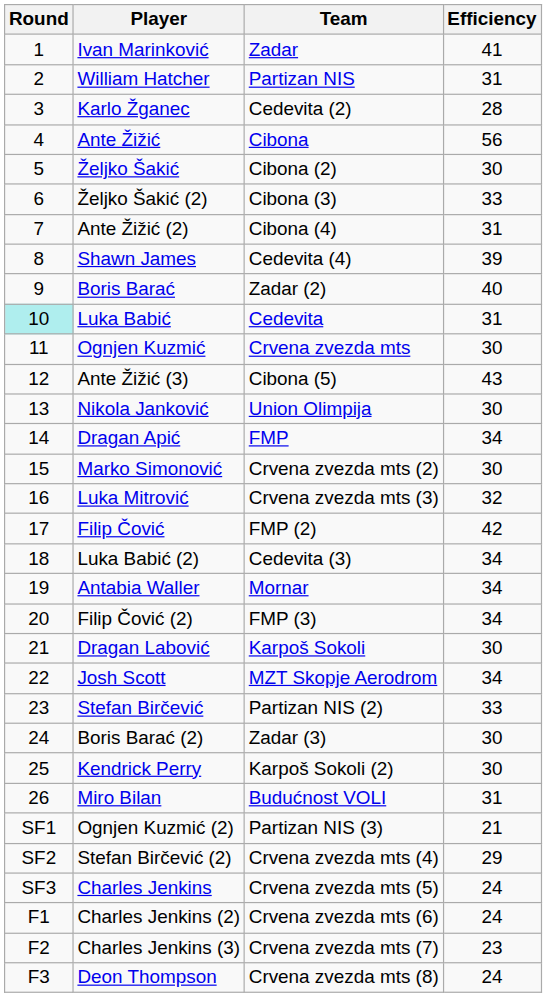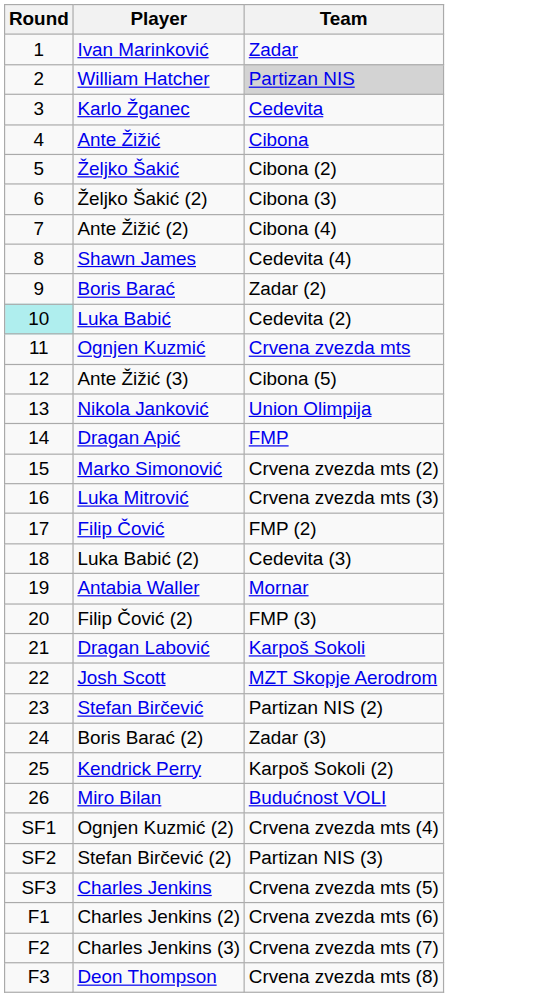- column: Efficiency | 41 | 31 | 28 | 56 | 30 | 33 | 31 | 39 | 40 | 31 | 30 | 43 | 30 | 34 | 30 | 32 | 42 | 34 | 34 | 34 | 30 | 34 | 33 | 30 | 30 | 31 | 21 | 29 | 24 | 24 | 23 | 24
William Hatcher | Team: no background -> lightgrey background
Karlo Žganec | Team: Cedevita (2) -> Cedevita
Luka Babić | Team: Cedevita -> Cedevita (2)
Ognjen Kuzmić (2) | Team: Partizan NIS (3) -> Crvena zvezda mts (4)
Stefan Birčević (2) | Team: Crvena zvezda mts (4) -> Partizan NIS (3)
